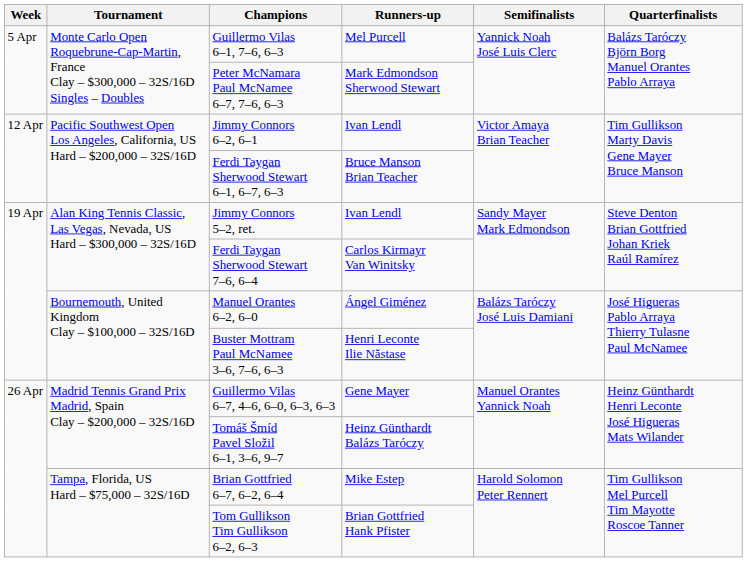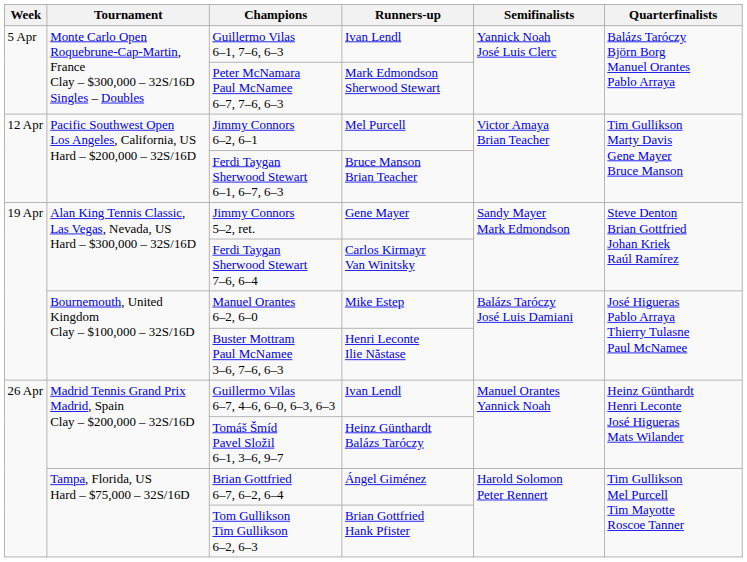Guillermo Vilas 6–1, 7–6, 6–3 | Runners-up: Mel Purcell -> Ivan Lendl
Jimmy Connors 6–2, 6–1 | Runners-up: Ivan Lendl -> Mel Purcell
Jimmy Connors 5–2, ret. | Runners-up: Ivan Lendl -> Gene Mayer
Manuel Orantes 6–2, 6–0 | Runners-up: Ángel Giménez -> Mike Estep
Guillermo Vilas 6–7, 4–6, 6–0, 6–3, 6–3 | Runners-up: Gene Mayer -> Ivan Lendl
Brian Gottfried 6–7, 6–2, 6–4 | Runners-up: Mike Estep -> Ángel Giménez
